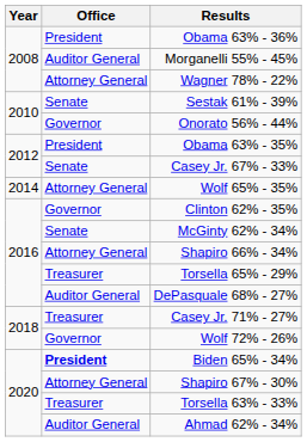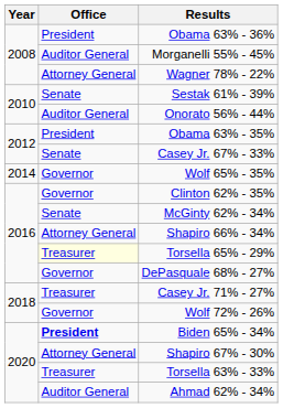Onorato 56% - 44% | Office: Governor -> Auditor General
Wolf 65% - 35% | Office: Attorney General -> Governor
Torsella 65% - 29% | Office: no background -> lightyellow background
DePasquale 68% - 27% | Office: Auditor General -> Governor
